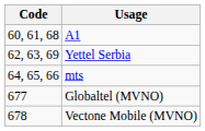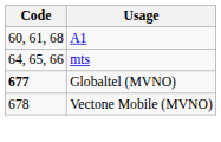- row: 62, 63, 69 | Yettel Serbia
Globaltel (MVNO) | Code: normal -> bold
